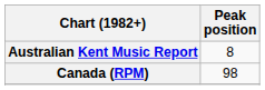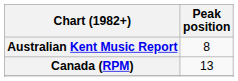Canada (RPM) | Peak position: 98 -> 13
